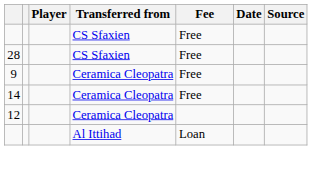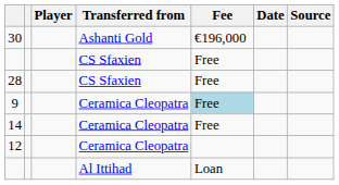+ row: 30 | Ashanti Gold | €196,000
9 | Fee: no background -> lightblue background
